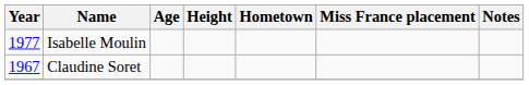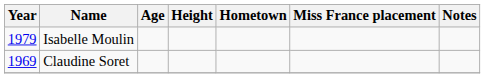Isabelle Moulin | Year: 1977 -> 1979
Claudine Soret | Year: 1967 -> 1969
